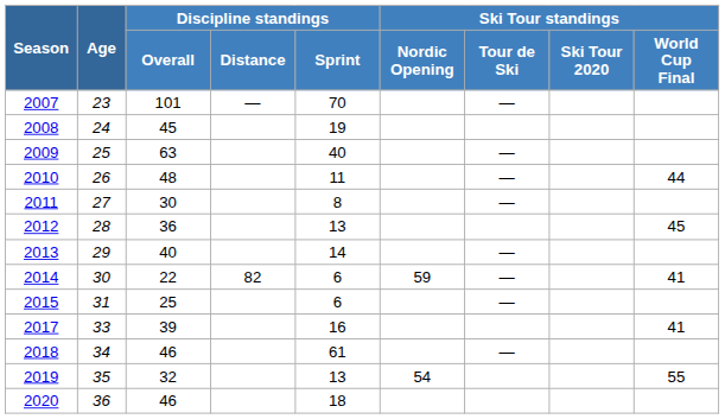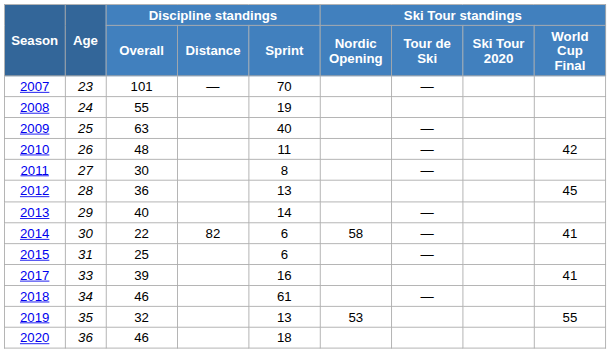2008 | Discipline standings / Overall: 45 -> 55
2010 | Ski Tour standings / World Cup Final: 44 -> 42
2014 | Ski Tour standings / Nordic Opening: 59 -> 58
2019 | Ski Tour standings / Nordic Opening: 54 -> 53
